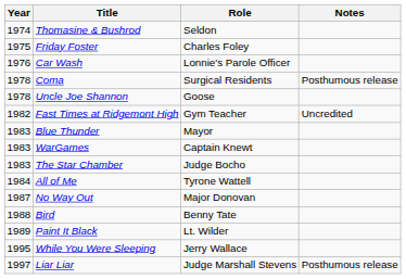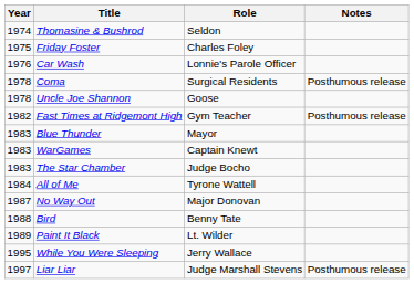Fast Times at Ridgemont High | Notes: Uncredited -> Posthumous release
